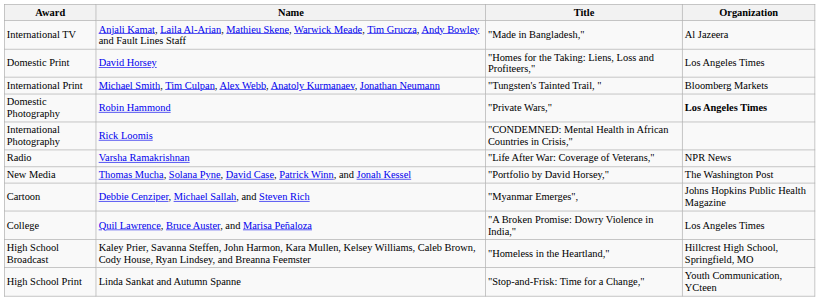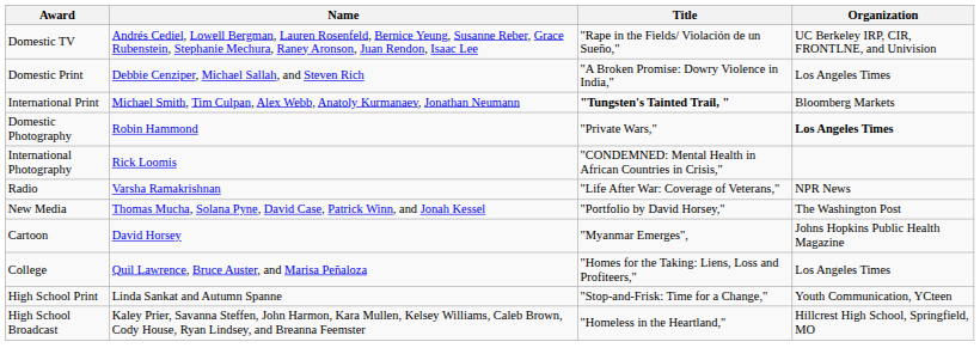+ row: Domestic TV | Andrés Cediel, Lowell Bergman, Lauren Rosenfeld, Bernice Yeung, Susanne Reber, Grace Rubenstein, Stephanie Mechura, Raney Aronson, Juan Rendon, Isaac Lee | "Rape in the Fields/ Violación de un Sueño," | UC Berkeley IRP, CIR, FRONTLNE, and Univision
- row: International TV | Anjali Kamat, Laila Al-Arian, Mathieu Skene, Warwick Meade, Tim Grucza, Andy Bowley and Fault Lines Staff | "Made in Bangladesh," | Al Jazeera
Domestic Print | Name: David Horsey -> Debbie Cenziper, Michael Sallah, and Steven Rich
Domestic Print | Title: "Homes for the Taking: Liens, Loss and Profiteers," -> "A Broken Promise: Dowry Violence in India,"
International Print | Title: normal -> bold
Cartoon | Name: Debbie Cenziper, Michael Sallah, and Steven Rich -> David Horsey
College | Title: "A Broken Promise: Dowry Violence in India," -> "Homes for the Taking: Liens, Loss and Profiteers,"
rows swapped: High School Broadcast <-> High School Print
